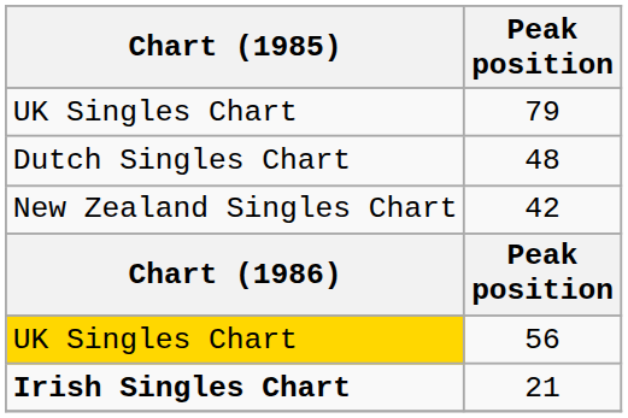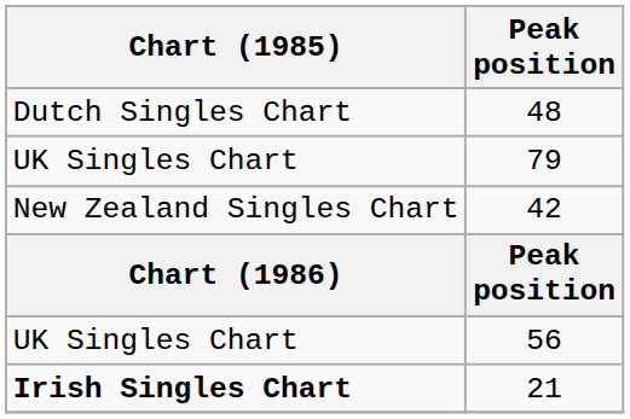rows swapped: 79 <-> 48
56 | Chart (1985): gold background -> no background
